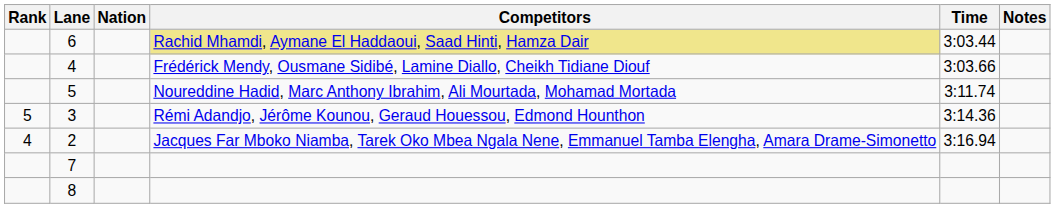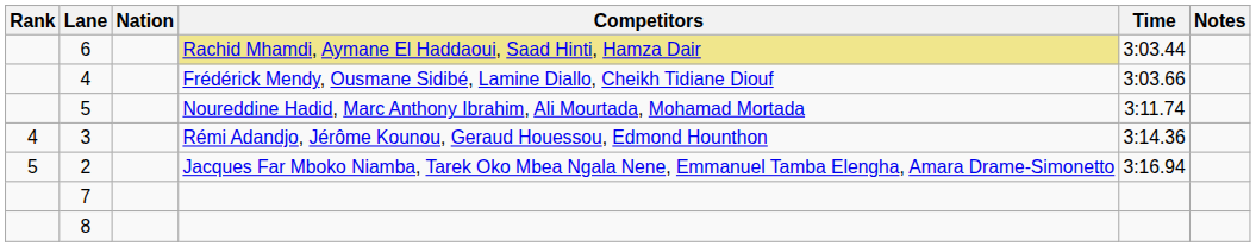3 | Rank: 5 -> 4
2 | Rank: 4 -> 5
